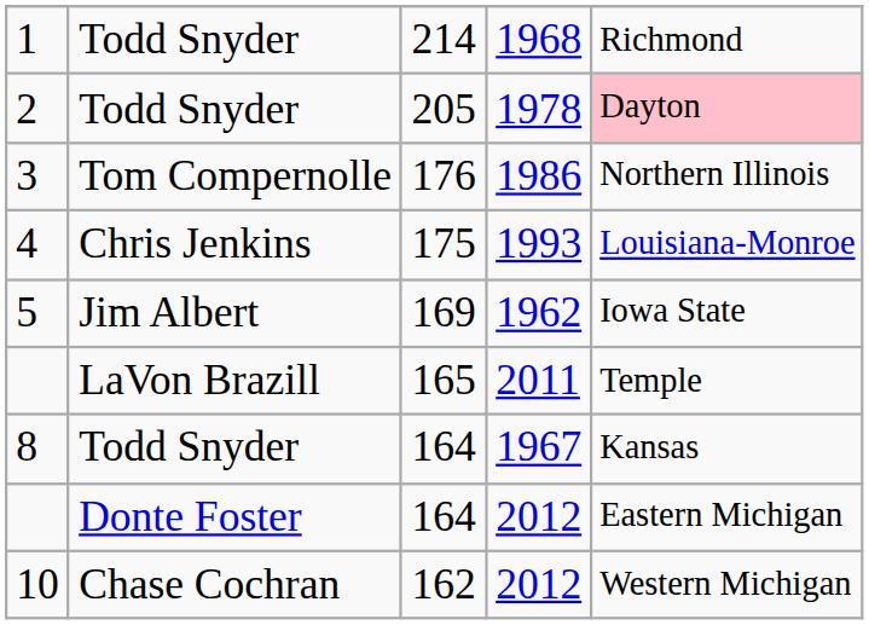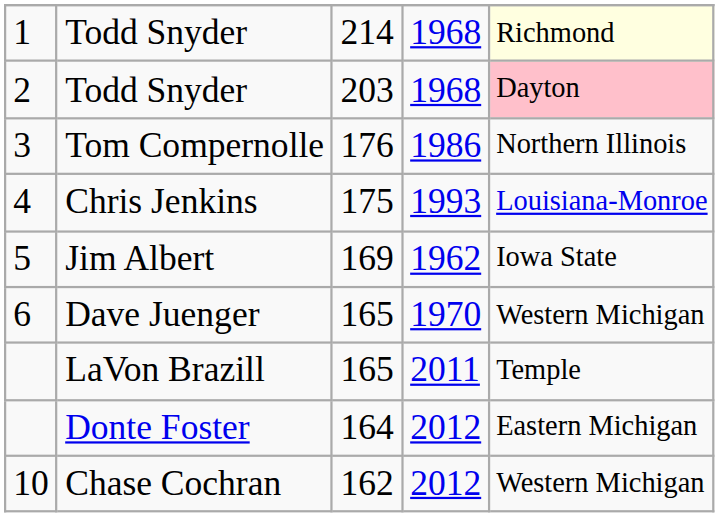1 | column 5: no background -> lightyellow background
2 | column 3: 205 -> 203
2 | column 4: 1978 -> 1968
+ row: 6 | Dave Juenger | 165 | 1970 | Western Michigan
- row: 8 | Todd Snyder | 164 | 1967 | Kansas
